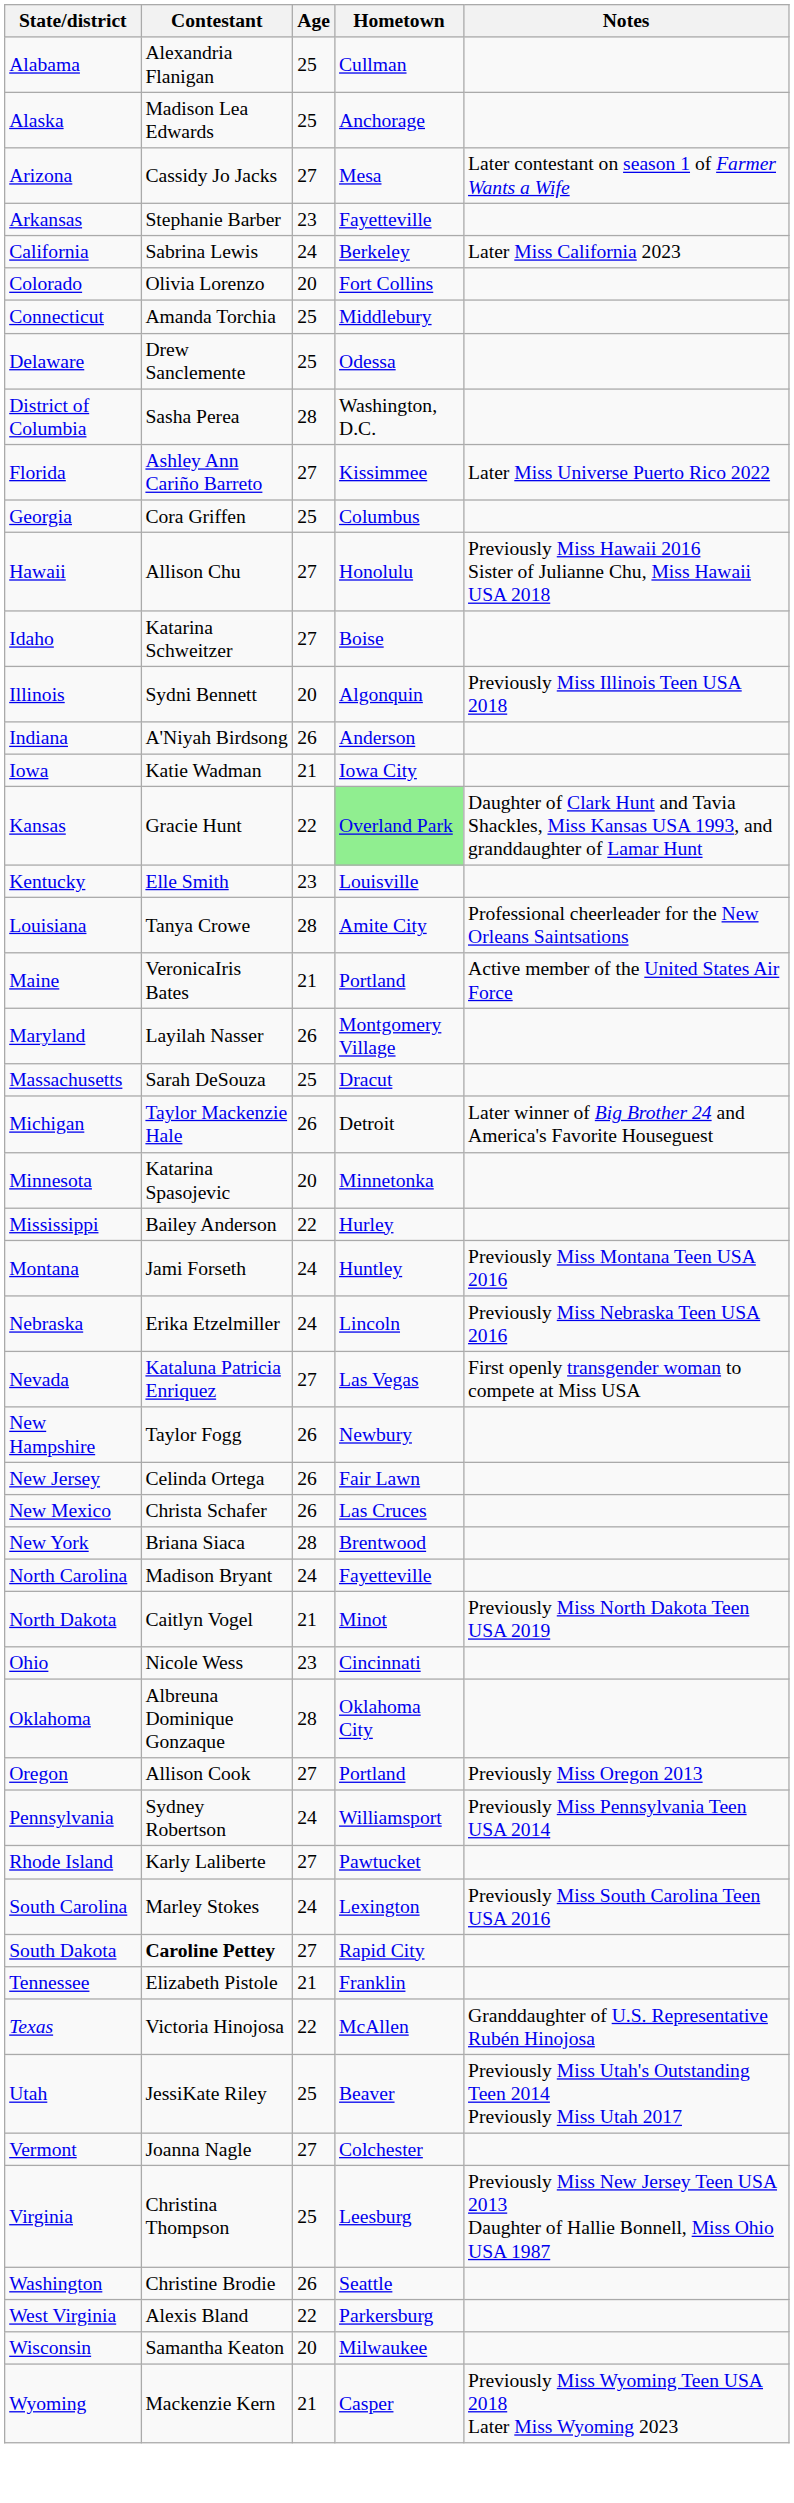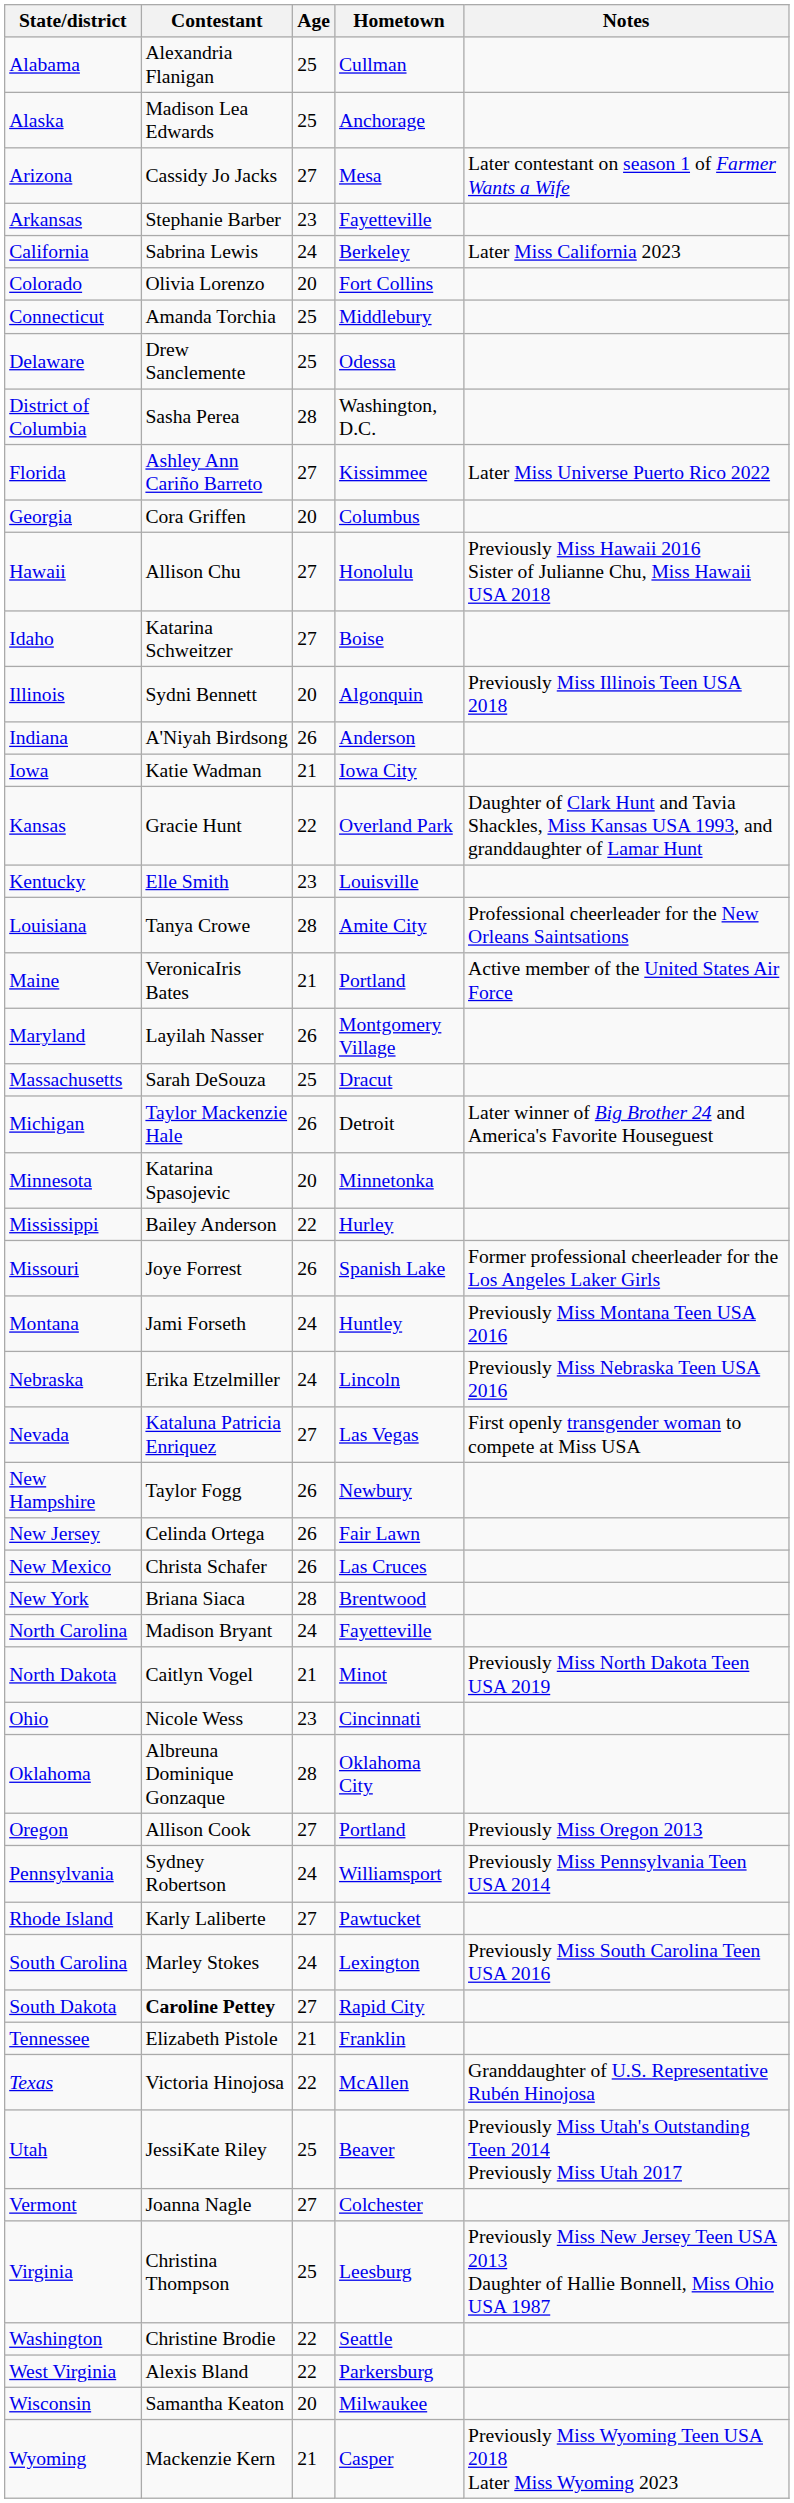Georgia | Age: 25 -> 20
Kansas | Hometown: lightgreen background -> no background
+ row: Missouri | Joye Forrest | 26 | Spanish Lake | Former professional cheerleader for the Los Angeles Laker Girls
Washington | Age: 26 -> 22
